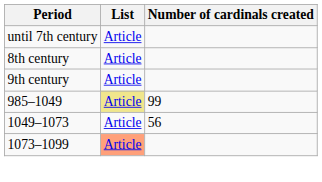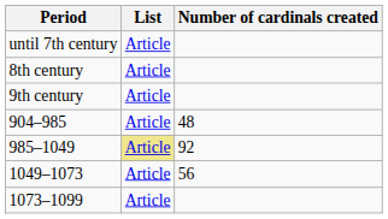+ row: 904–985 | Article | 48
985–1049 | Number of cardinals created: 99 -> 92
1073–1099 | List: lightsalmon background -> no background
